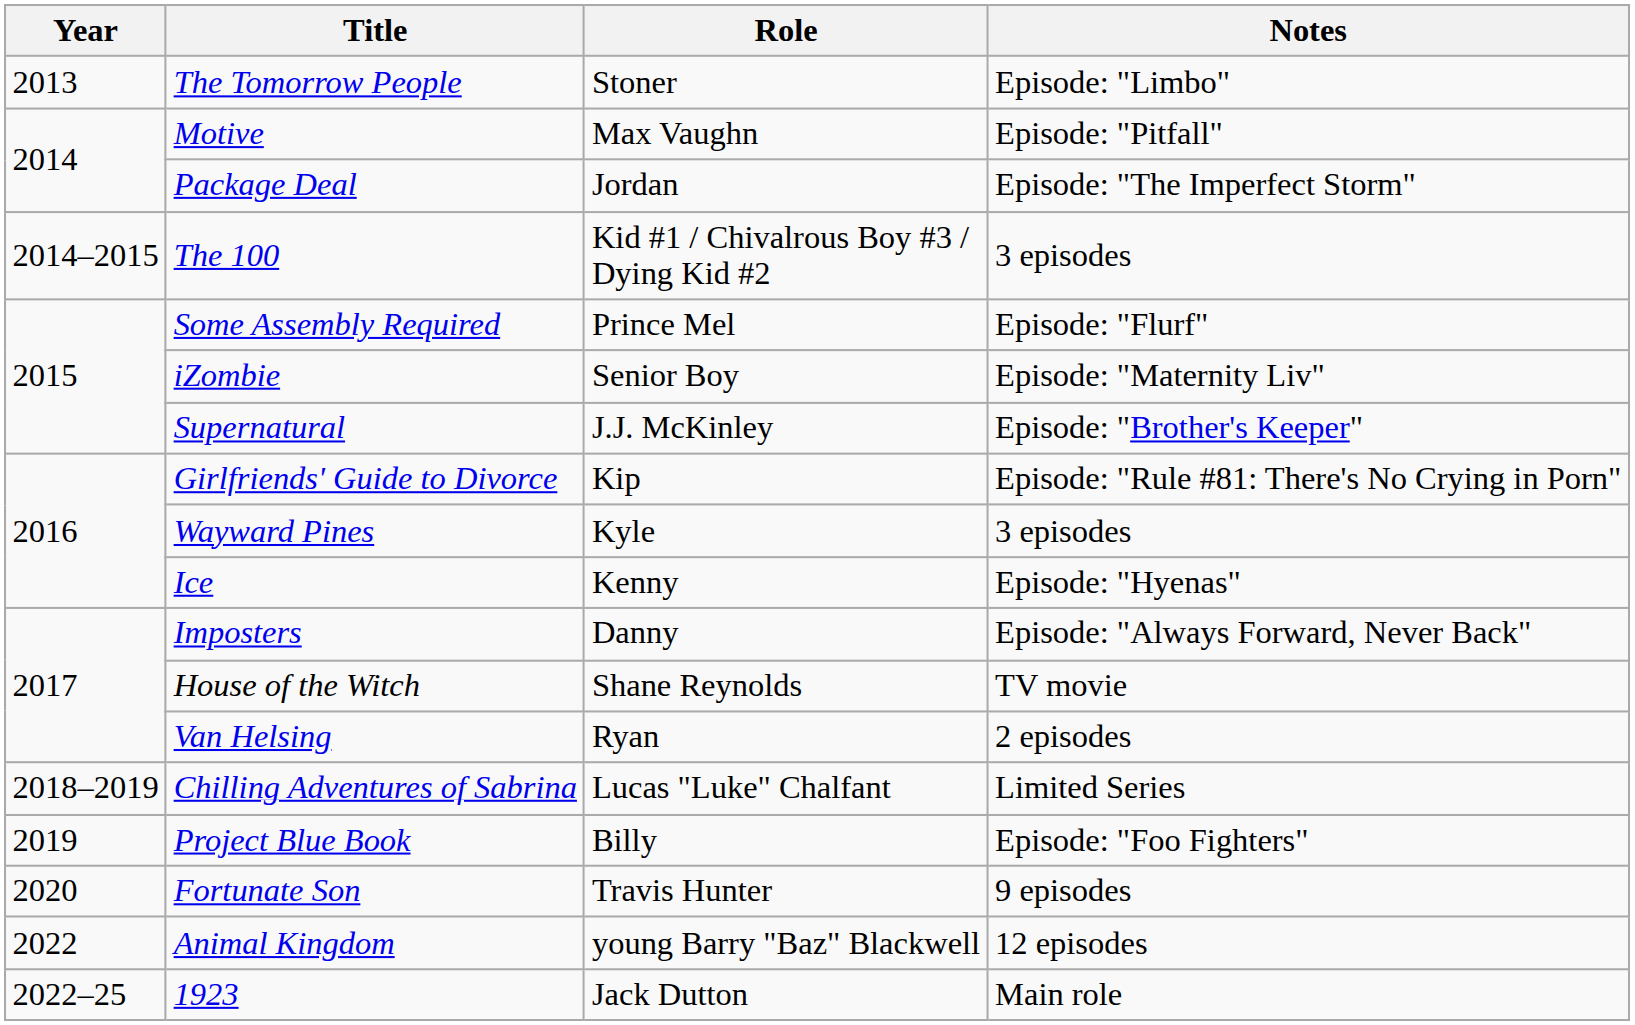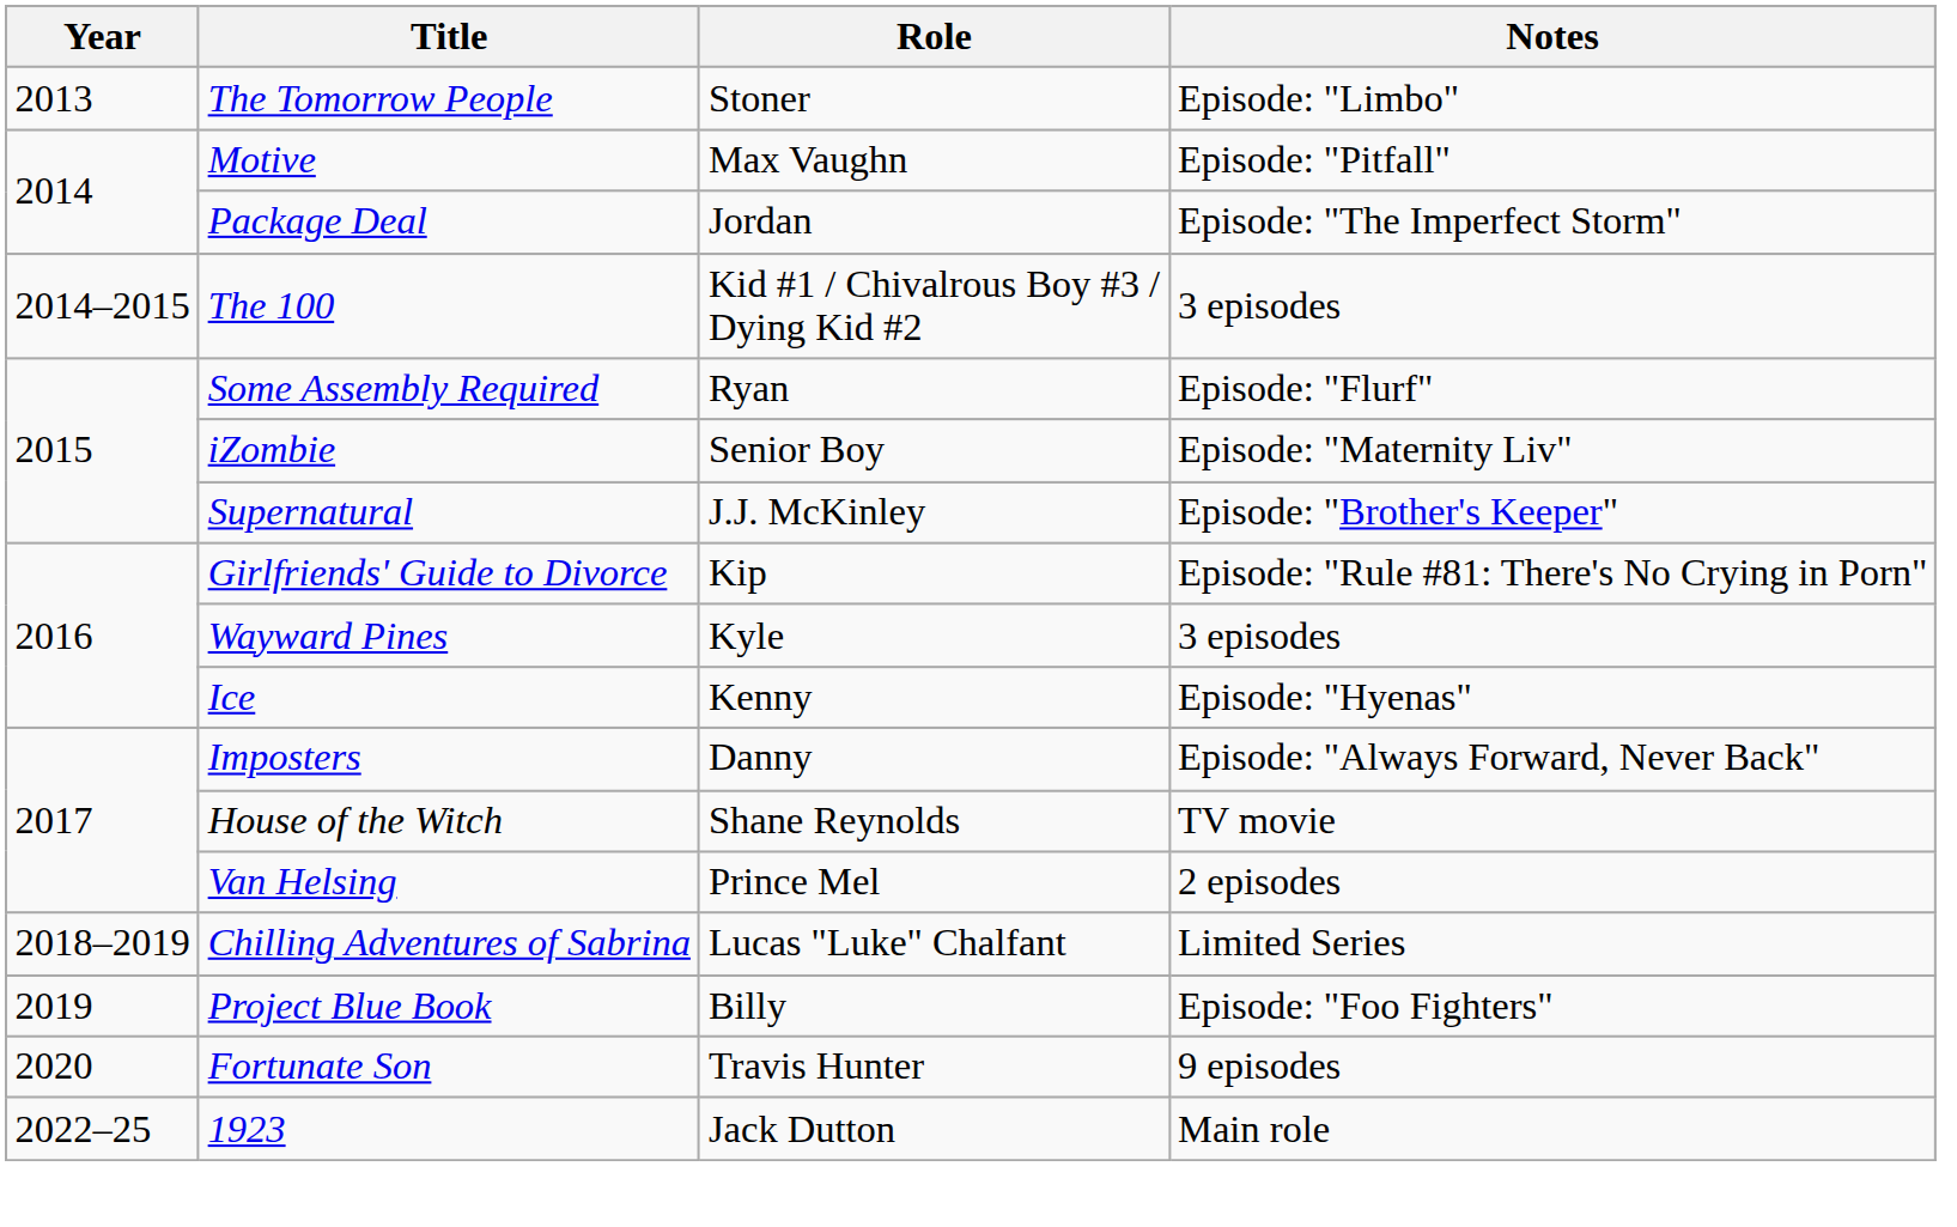Some Assembly Required | Role: Prince Mel -> Ryan
Van Helsing | Role: Ryan -> Prince Mel
- row: 2022 | Animal Kingdom | young Barry "Baz" Blackwell | 12 episodes
